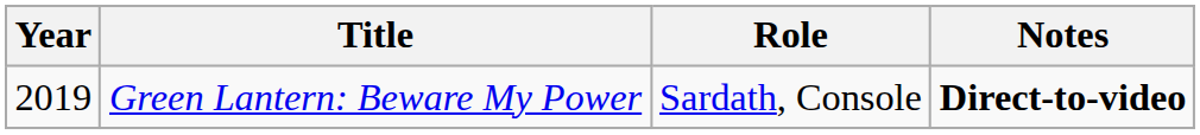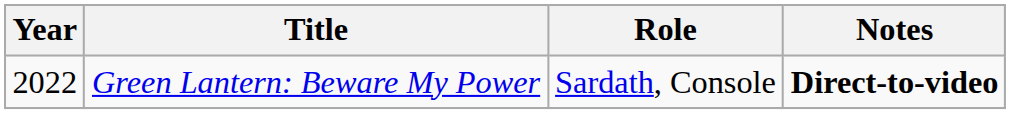Green Lantern: Beware My Power | Year: 2019 -> 2022
